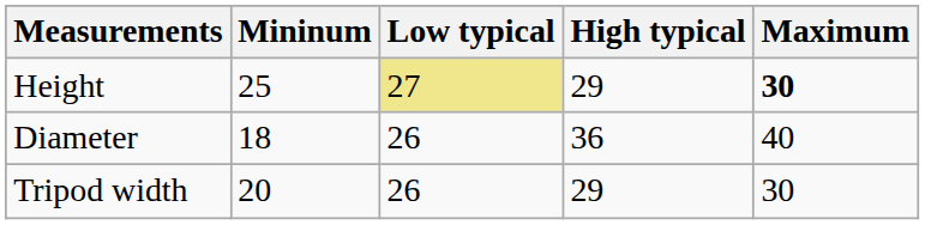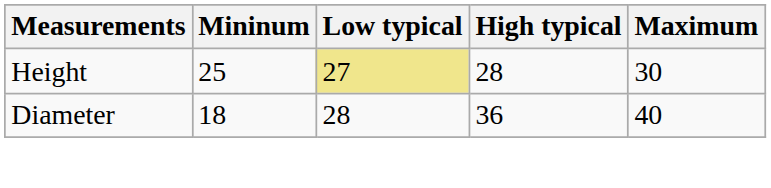Height | High typical: 29 -> 28
Height | Maximum: bold -> normal
Diameter | Low typical: 26 -> 28
- row: Tripod width | 20 | 26 | 29 | 30
